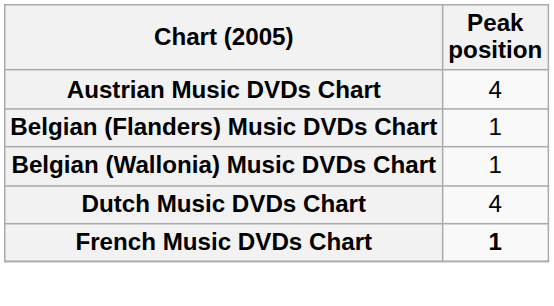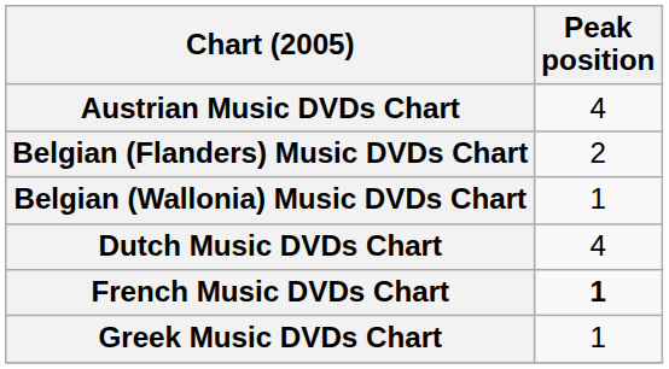Belgian (Flanders) Music DVDs Chart | Peak position: 1 -> 2
+ row: Greek Music DVDs Chart | 1
